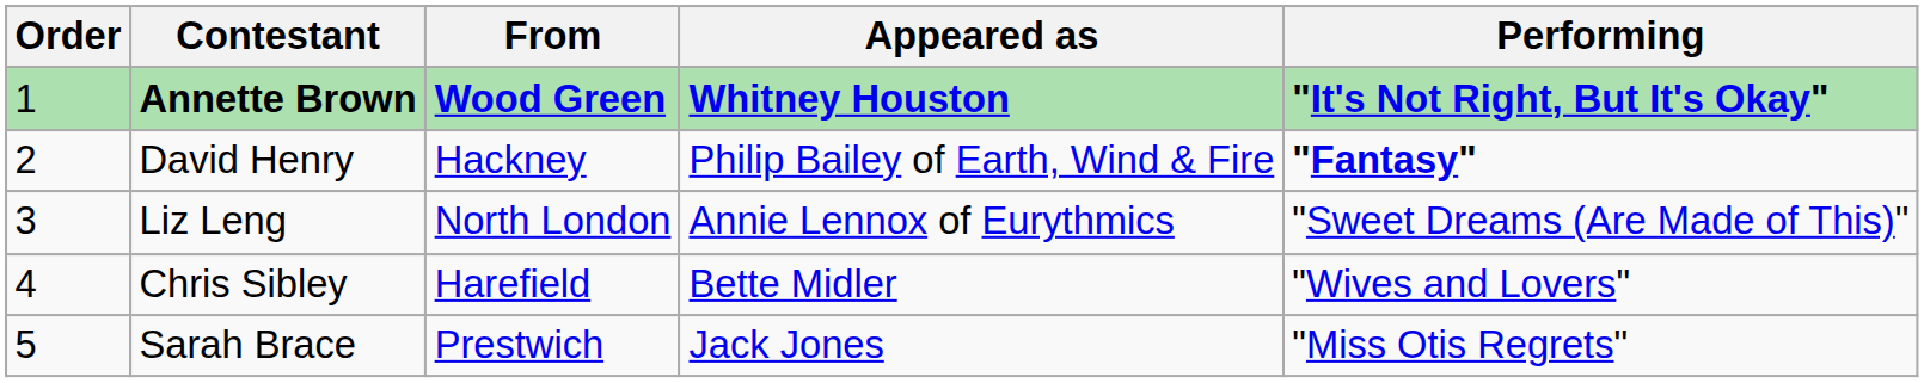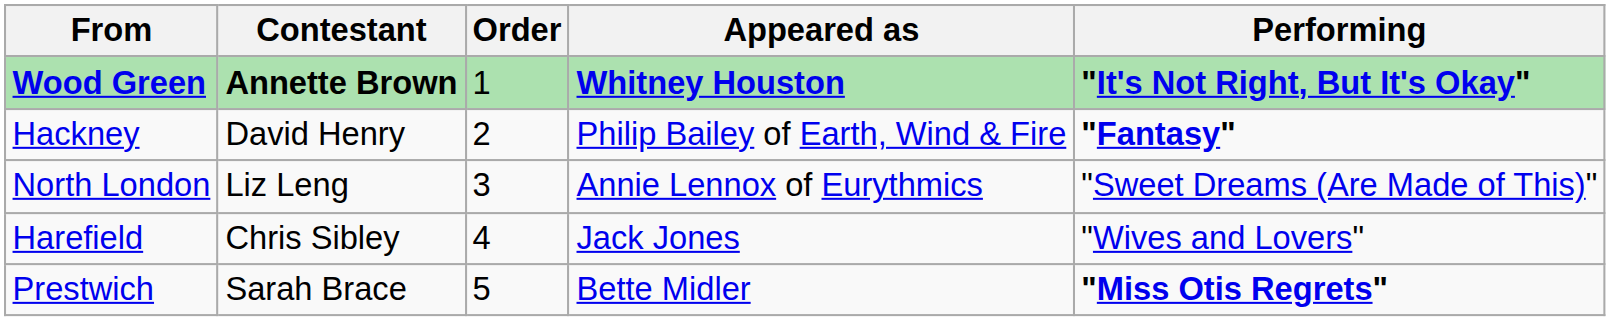columns swapped: Order <-> From
Chris Sibley | Appeared as: Bette Midler -> Jack Jones
Sarah Brace | Appeared as: Jack Jones -> Bette Midler
Sarah Brace | Performing: normal -> bold
